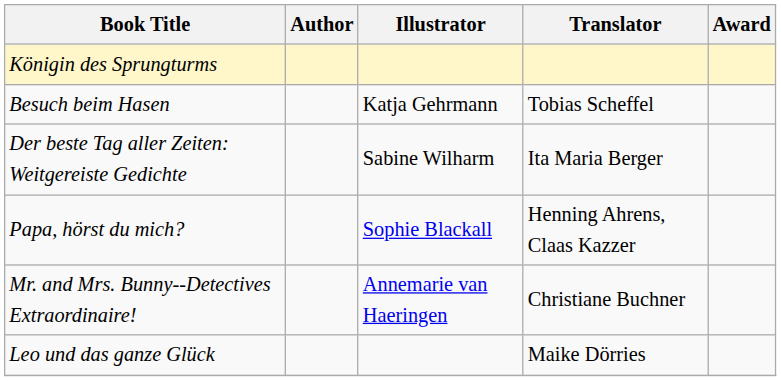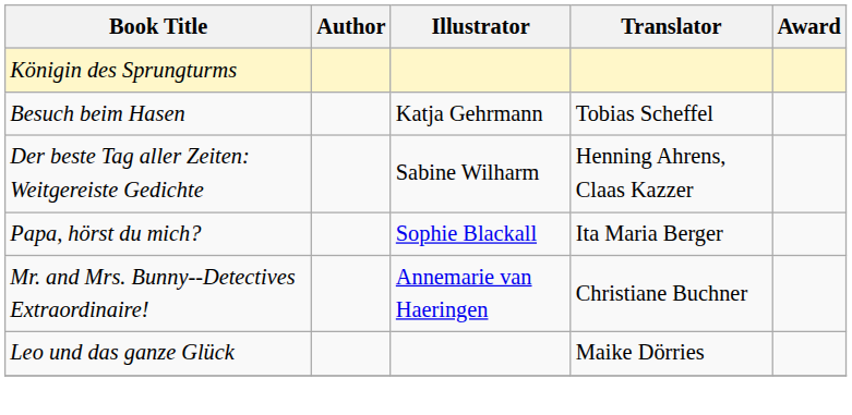Der beste Tag aller Zeiten: Weitgereiste Gedichte | Translator: Ita Maria Berger -> Henning Ahrens, Claas Kazzer
Papa, hörst du mich? | Translator: Henning Ahrens, Claas Kazzer -> Ita Maria Berger
